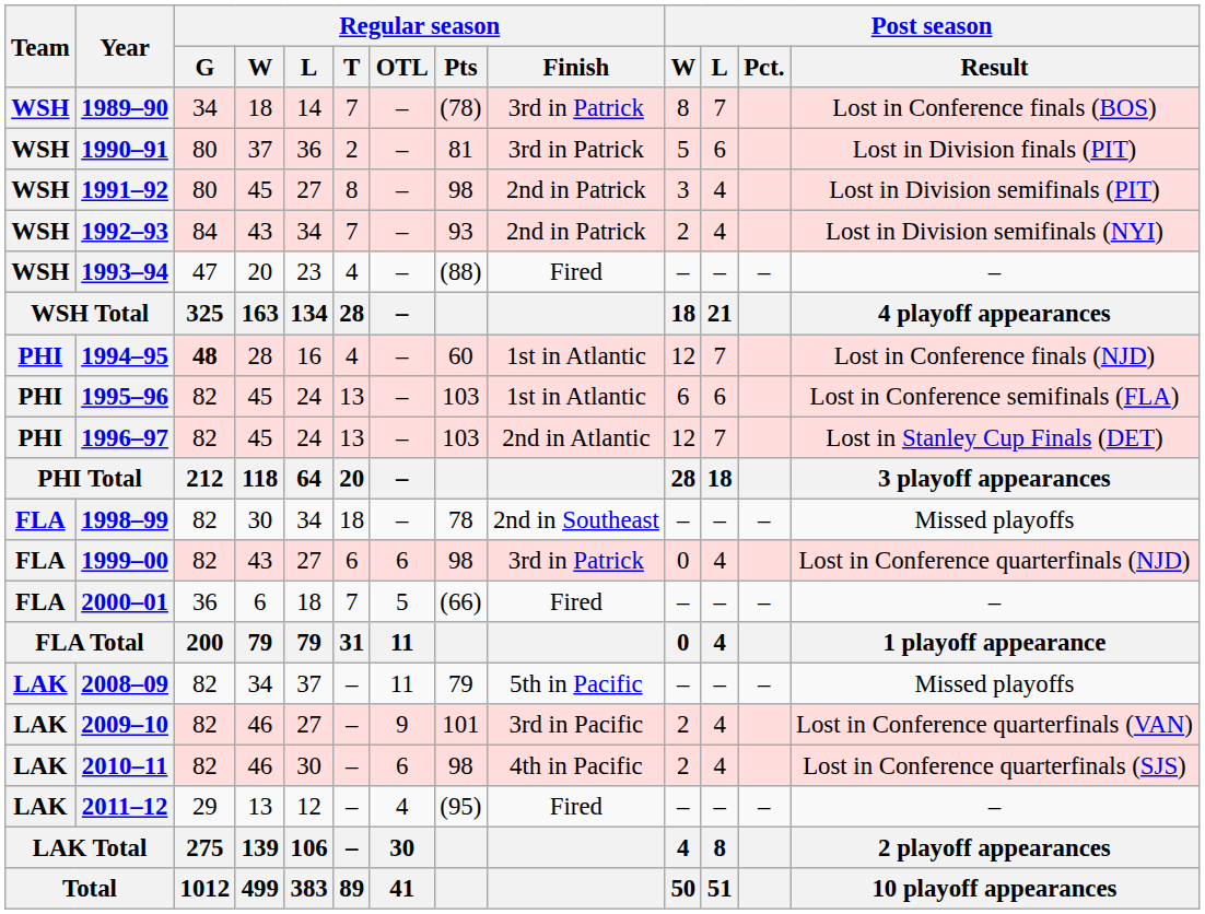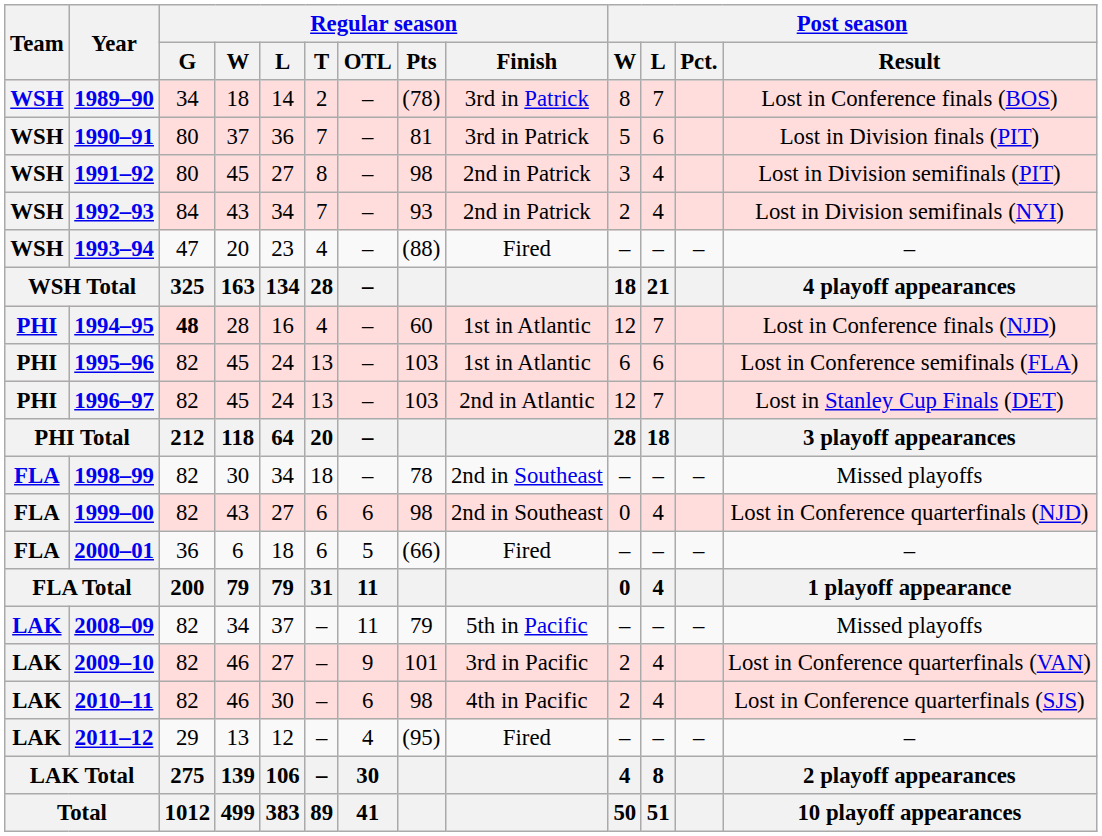1989–90 | Regular season / T: 7 -> 2
1990–91 | Regular season / T: 2 -> 7
1999–00 | Regular season / Finish: 3rd in Patrick -> 2nd in Southeast
2000–01 | Regular season / T: 7 -> 6
